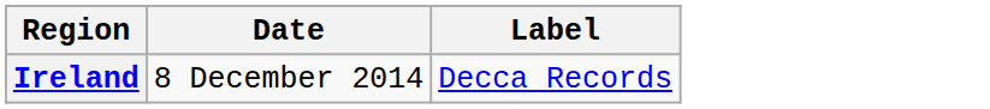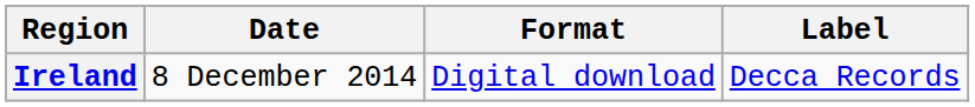+ column: Format | Digital download
